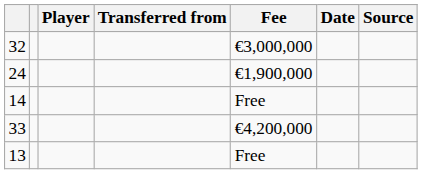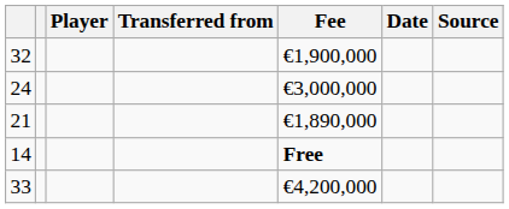32 | Fee: €3,000,000 -> €1,900,000
24 | Fee: €1,900,000 -> €3,000,000
+ row: 21 | €1,890,000
14 | Fee: normal -> bold
- row: 13 | Free
